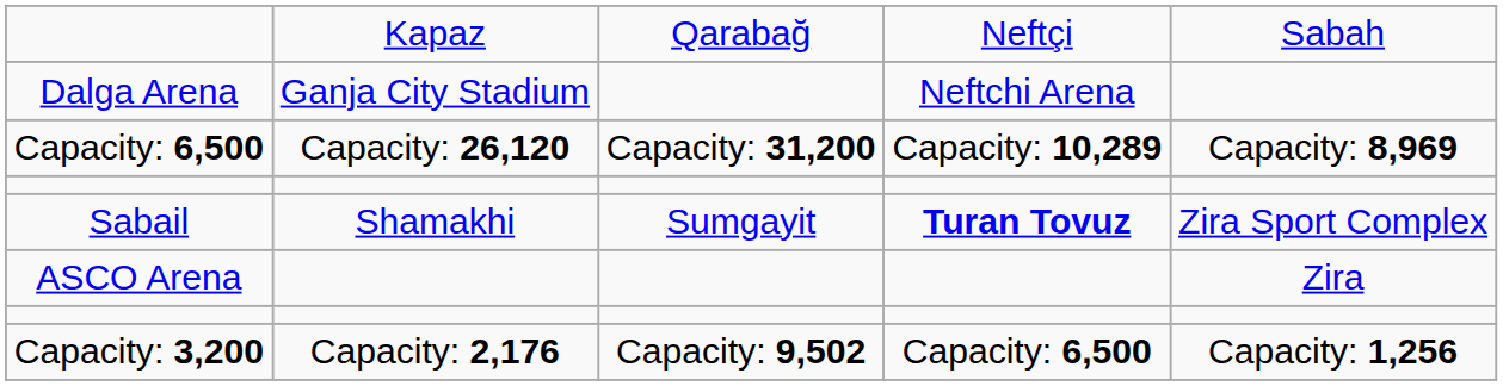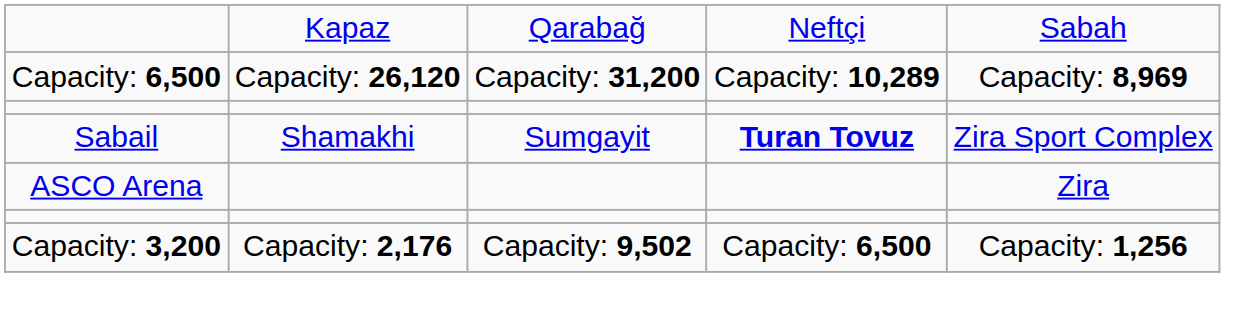- row: Dalga Arena | Ganja City Stadium | Neftchi Arena
